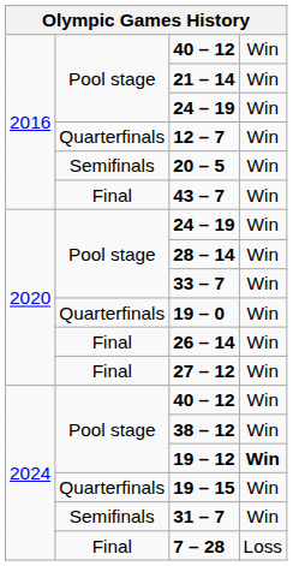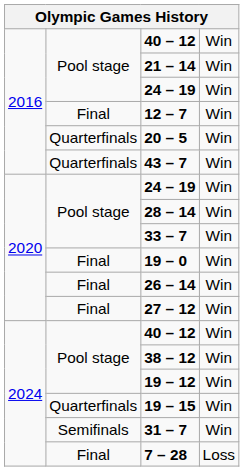12 – 7 | column 2: Quarterfinals -> Final
20 – 5 | column 2: Semifinals -> Quarterfinals
43 – 7 | column 2: Final -> Quarterfinals
19 – 0 | column 2: Quarterfinals -> Final
19 – 12 | column 4: bold -> normal
